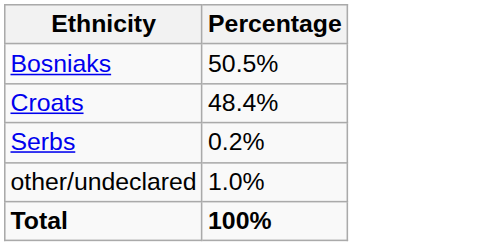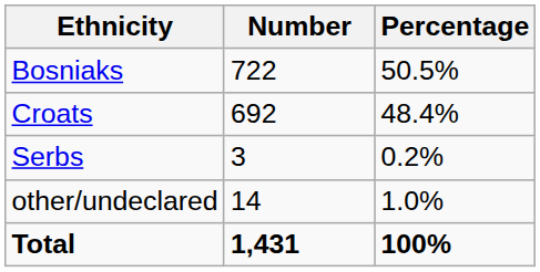+ column: Number | 722 | 692 | 3 | 14 | 1,431
